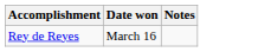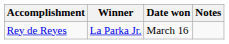+ column: Winner | La Parka Jr.
